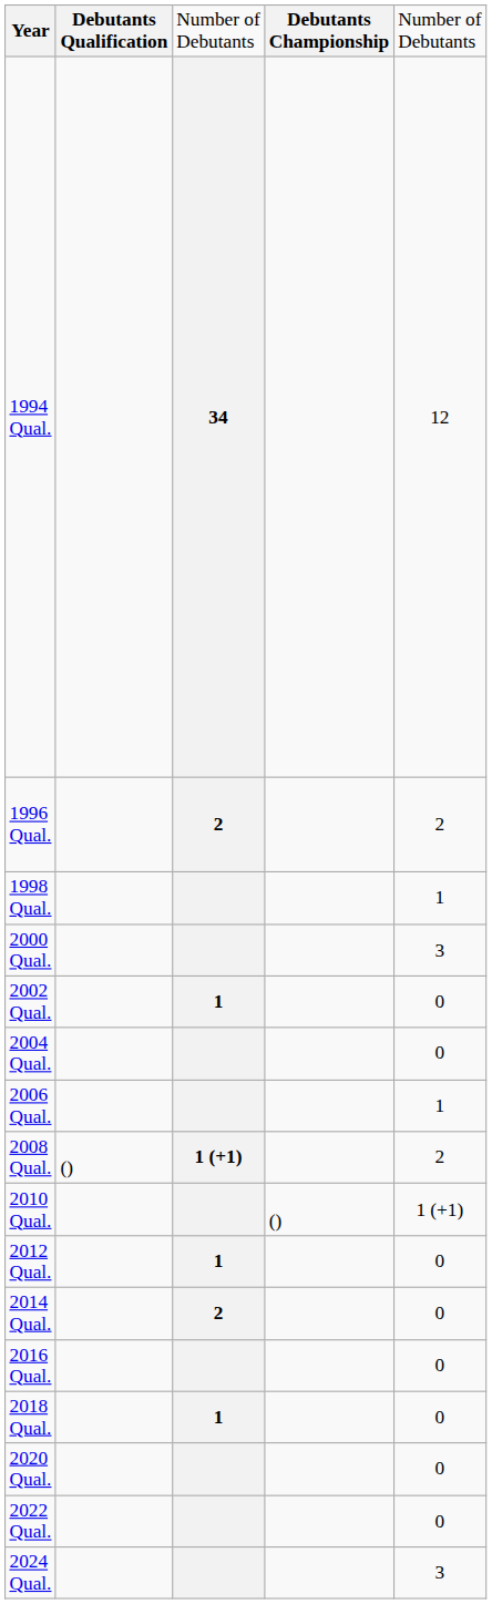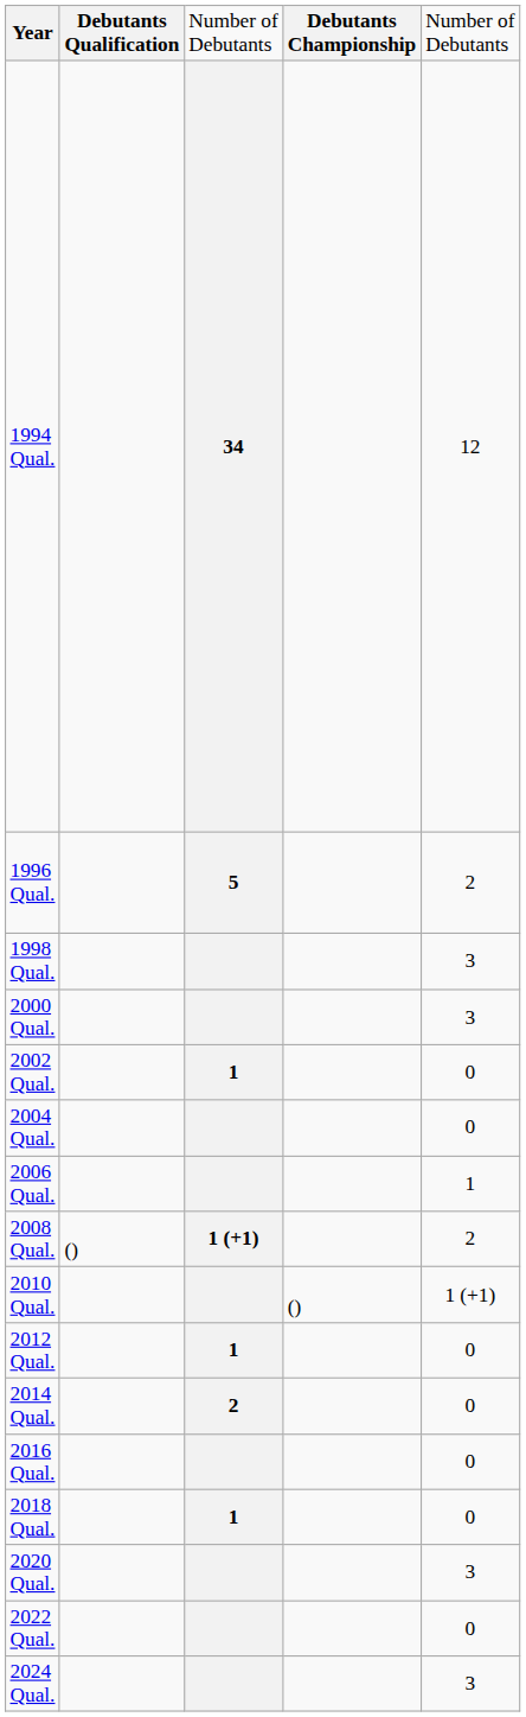1996 Qual. | column 3: 2 -> 5
1998 Qual. | column 5: 1 -> 3
2020 Qual. | column 5: 0 -> 3
